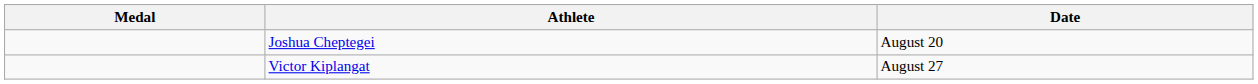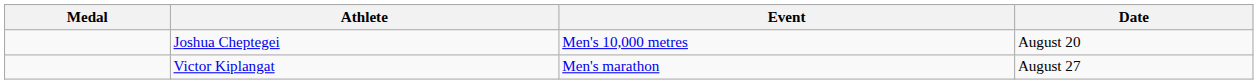+ column: Event | Men's 10,000 metres | Men's marathon
